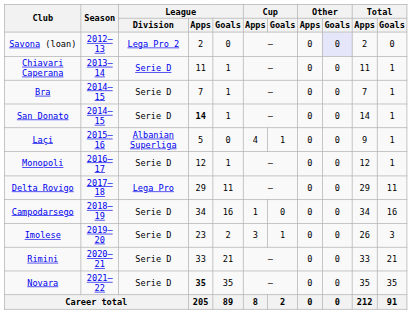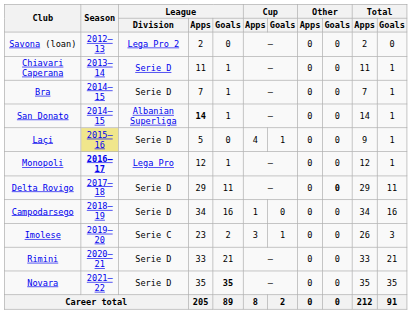Savona (loan) | Other / Goals: lavender background -> no background
San Donato | League / Division: Serie D -> Albanian Superliga
Laçi | Season: no background -> khaki background
Laçi | League / Division: Albanian Superliga -> Serie D
Monopoli | Season: normal -> bold
Monopoli | League / Division: Serie D -> Lega Pro
Delta Rovigo | League / Division: Lega Pro -> Serie D
Delta Rovigo | Other / Goals: normal -> bold
Imolese | League / Division: Serie D -> Serie C
Novara | League / Apps: bold -> normal
Novara | League / Goals: normal -> bold
